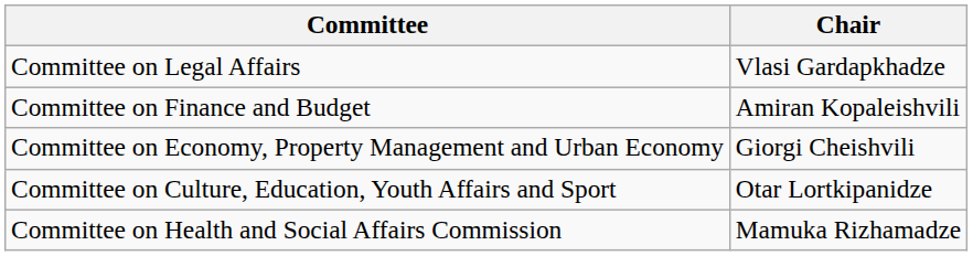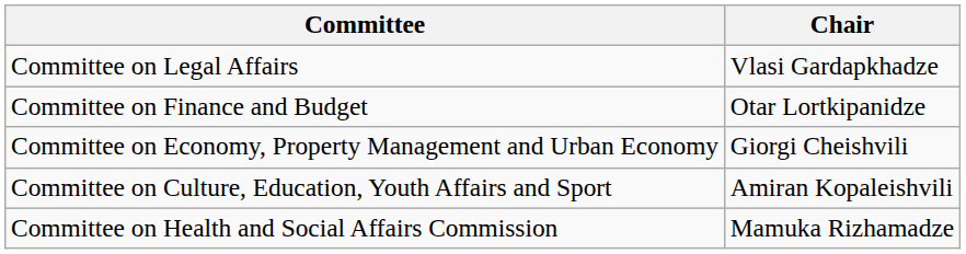Committee on Finance and Budget | Chair: Amiran Kopaleishvili -> Otar Lortkipanidze
Committee on Culture, Education, Youth Affairs and Sport | Chair: Otar Lortkipanidze -> Amiran Kopaleishvili
